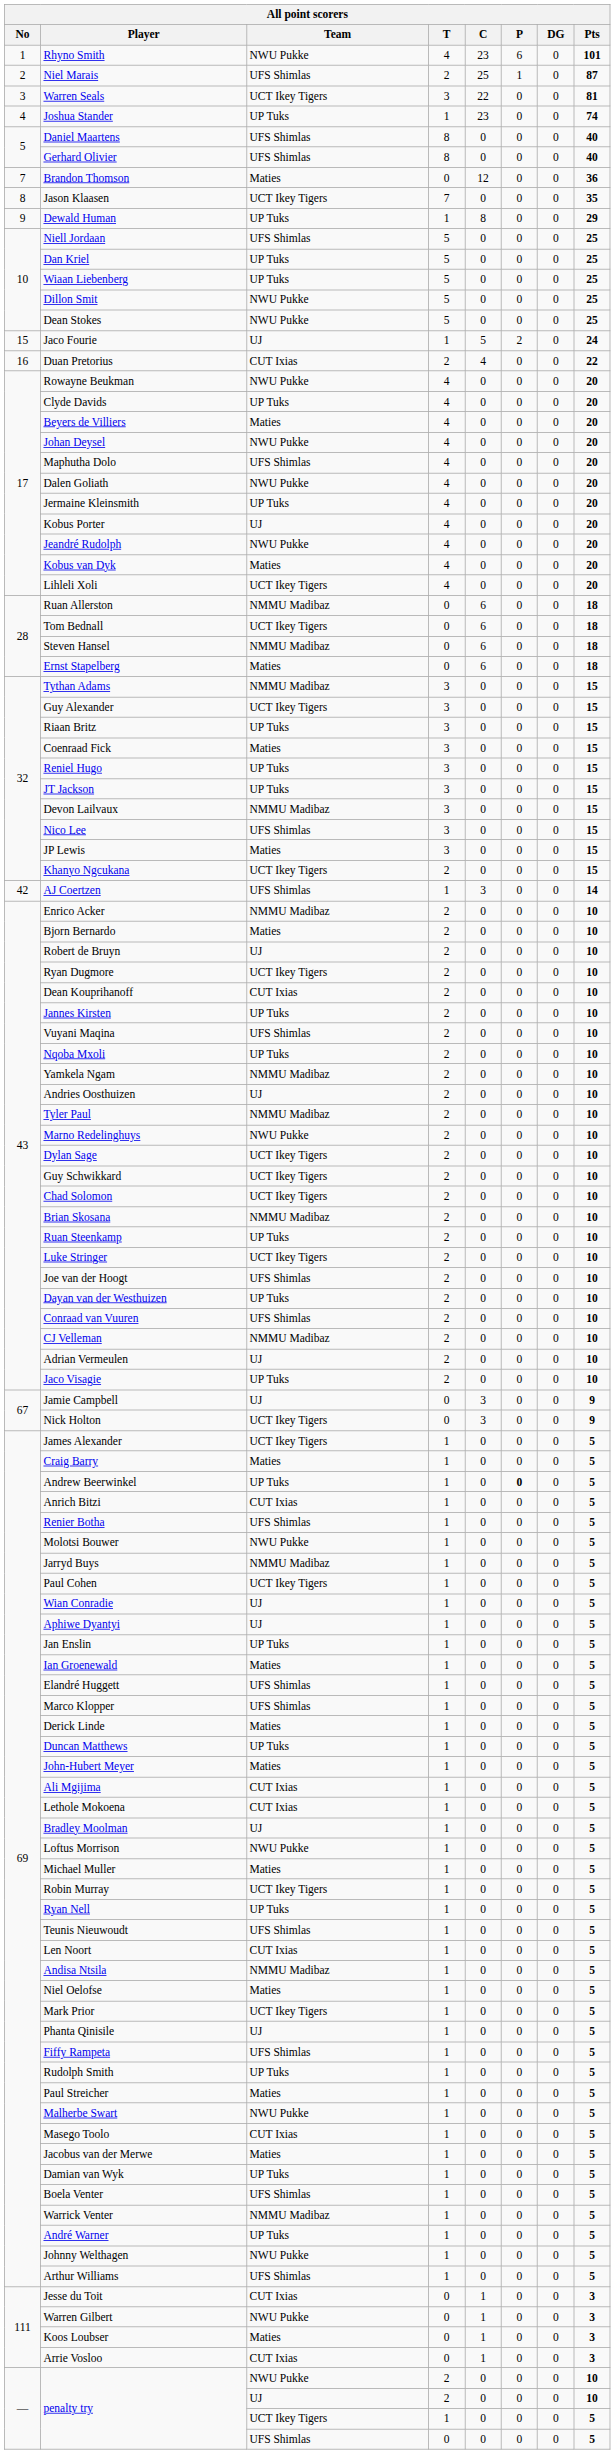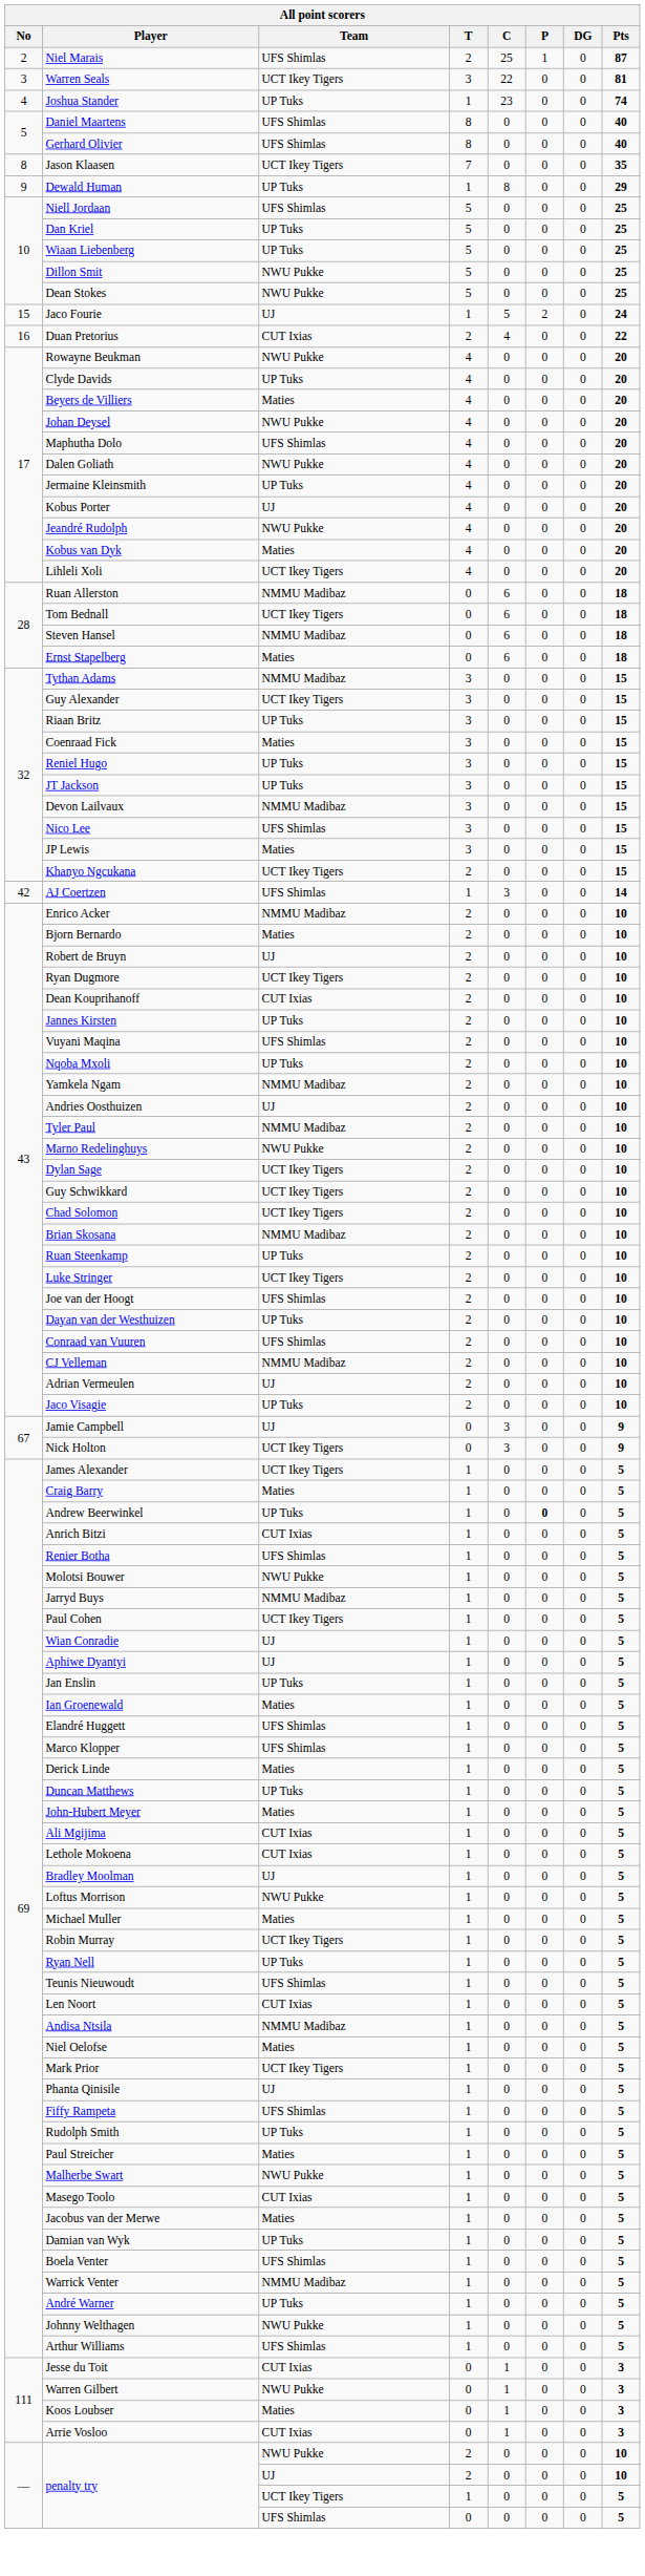- row: 1 | Rhyno Smith | NWU Pukke | 4 | 23 | 6 | 0 | 101
- row: 7 | Brandon Thomson | Maties | 0 | 12 | 0 | 0 | 36
